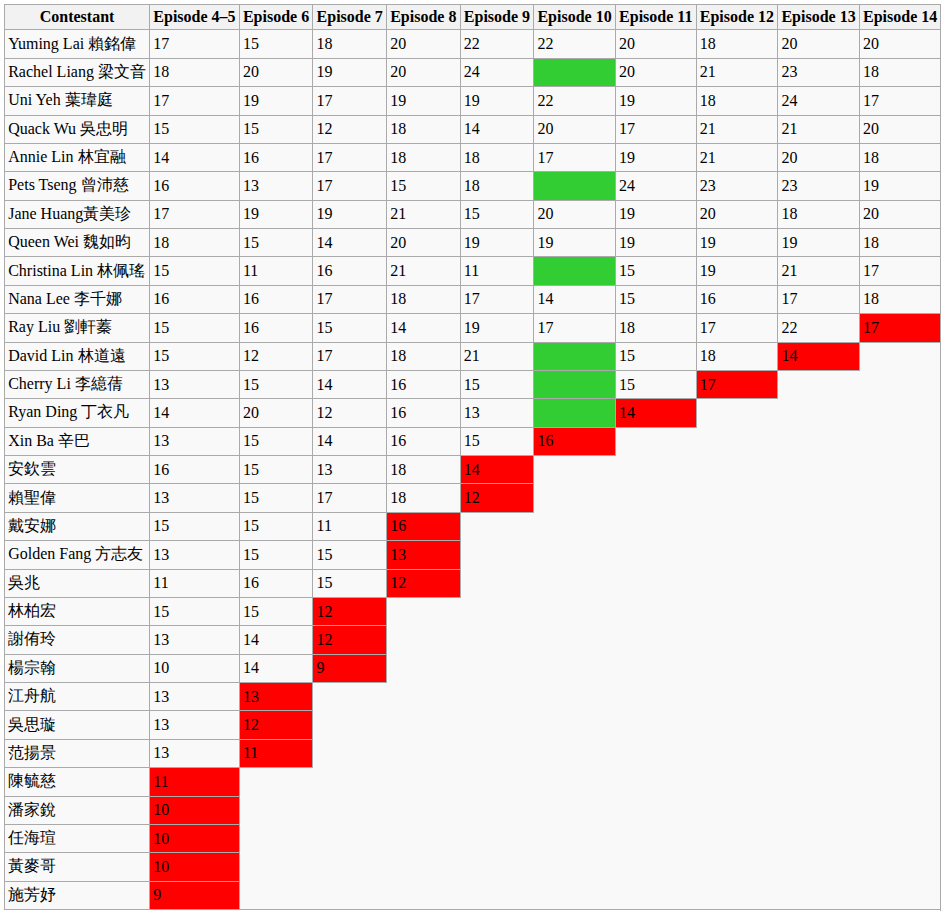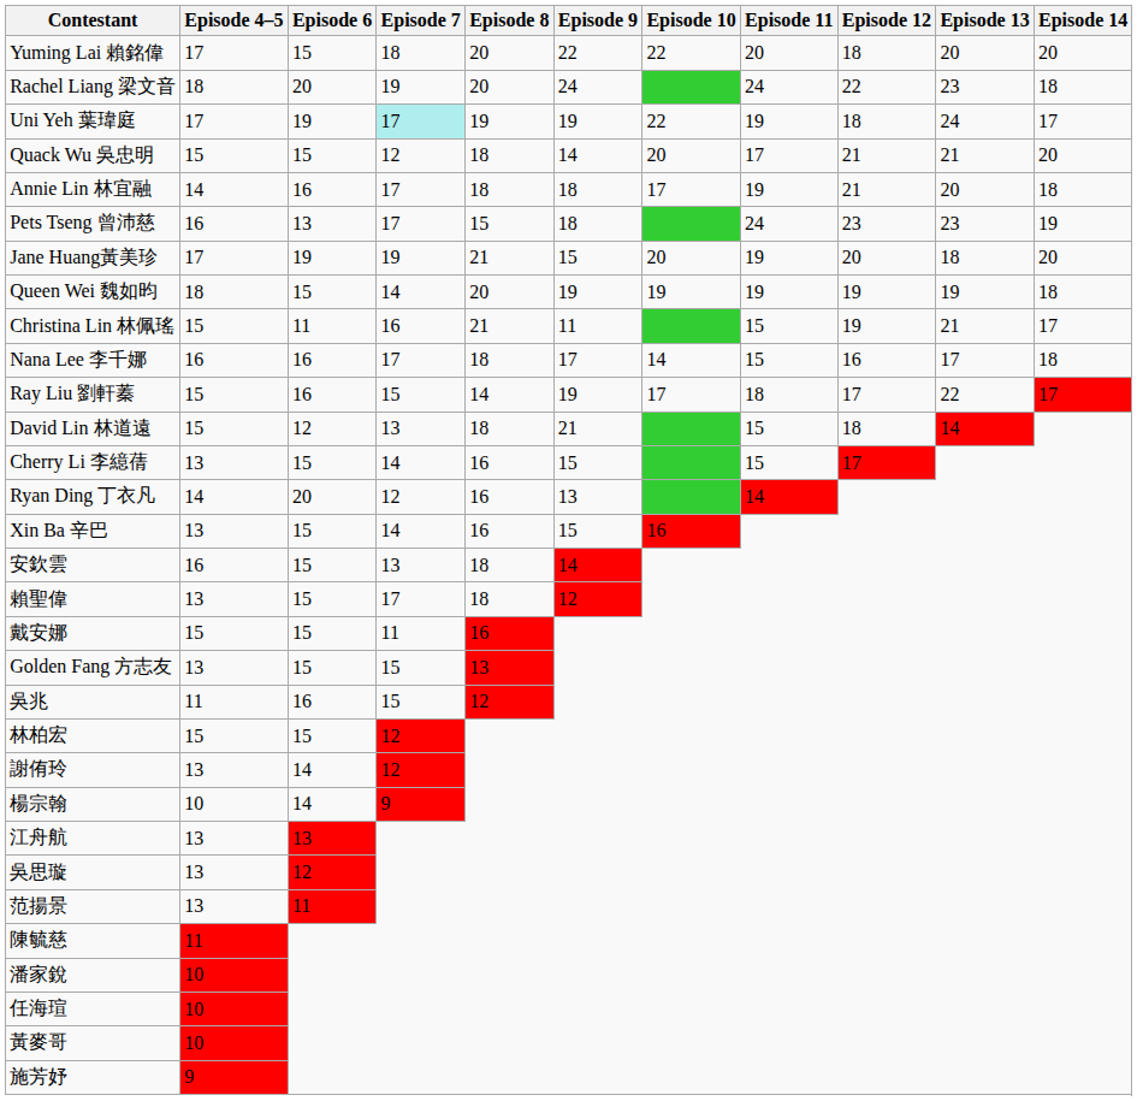Rachel Liang 梁文音 | Episode 11: 20 -> 24
Rachel Liang 梁文音 | Episode 12: 21 -> 22
Uni Yeh 葉瑋庭 | Episode 7: no background -> paleturquoise background
David Lin 林道遠 | Episode 7: 17 -> 13
